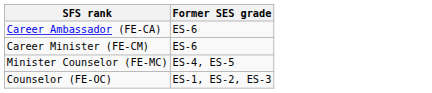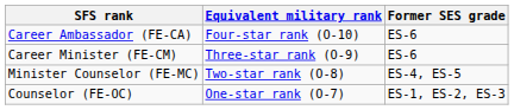+ column: Equivalent military rank | Four-star rank (O-10) | Three-star rank (O-9) | Two-star rank (O-8) | One-star rank (O-7)
